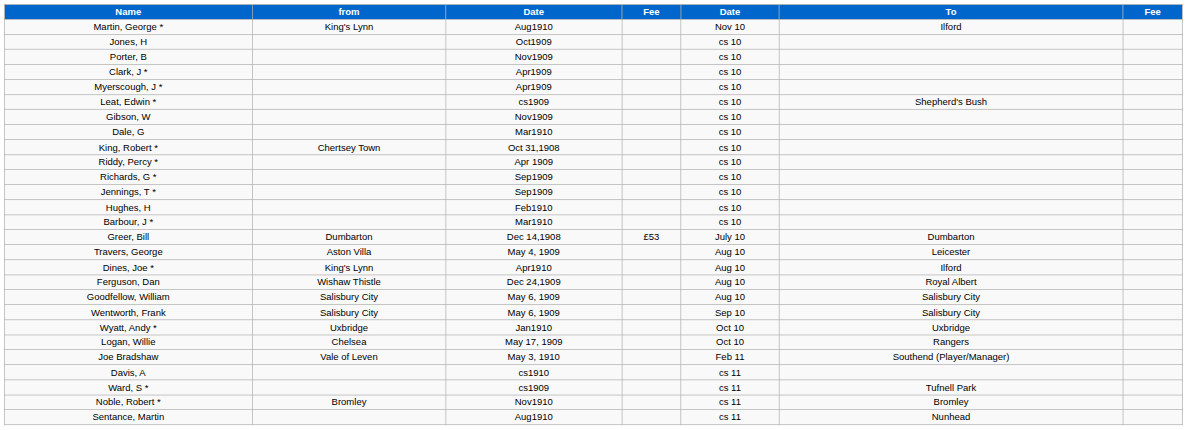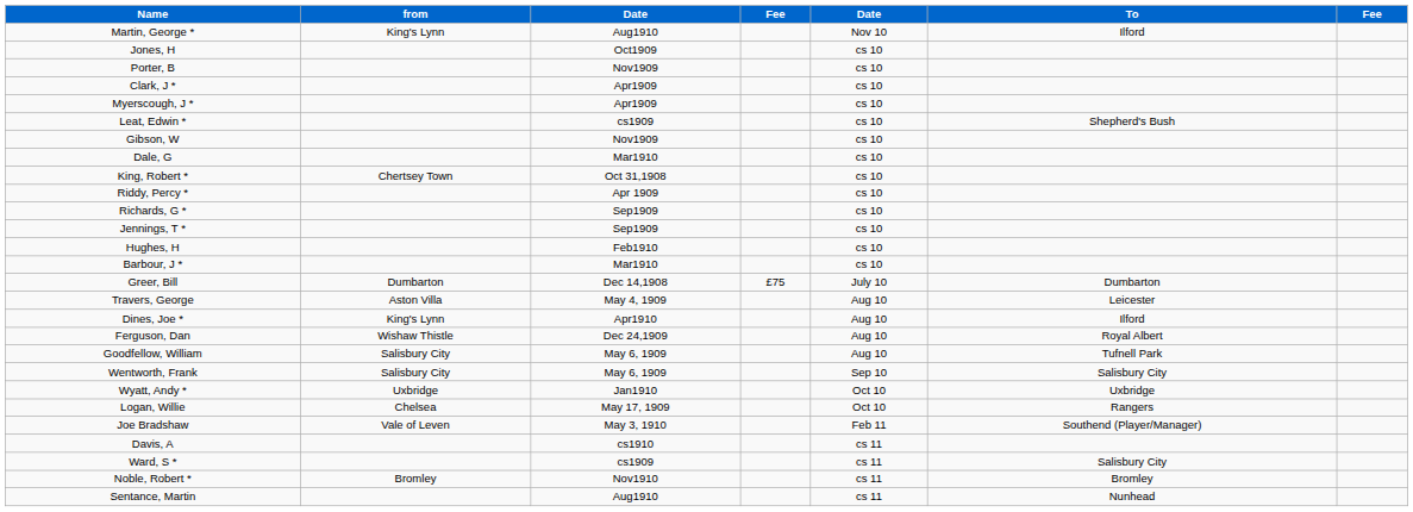Greer, Bill | column 4: £53 -> £75
Goodfellow, William | To: Salisbury City -> Tufnell Park
Ward, S * | To: Tufnell Park -> Salisbury City
